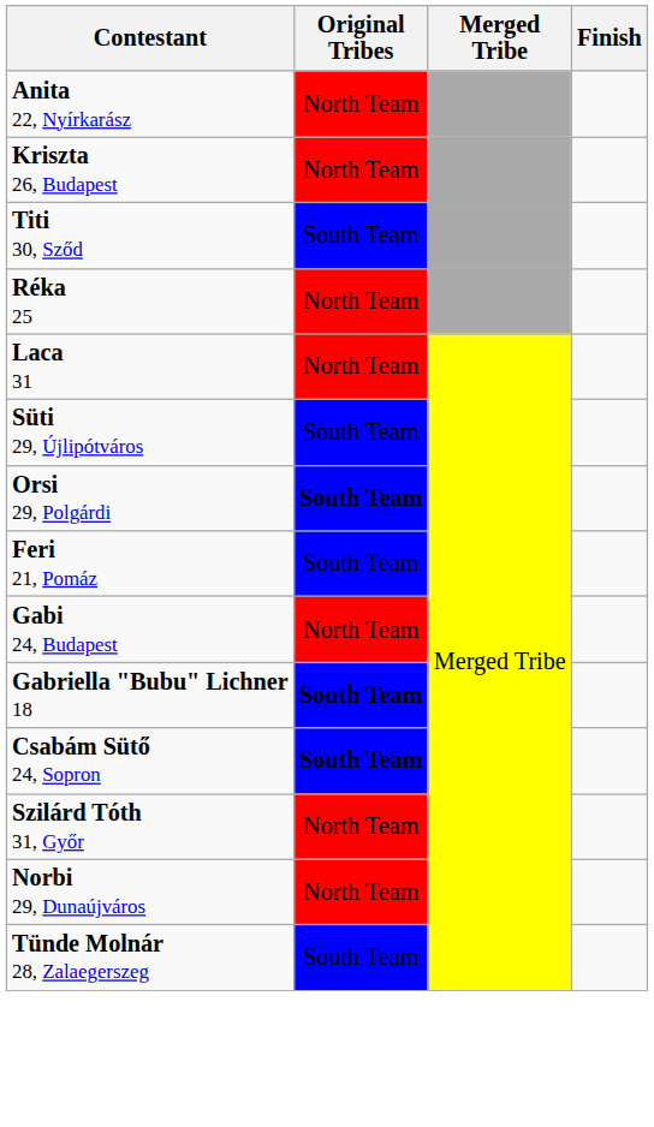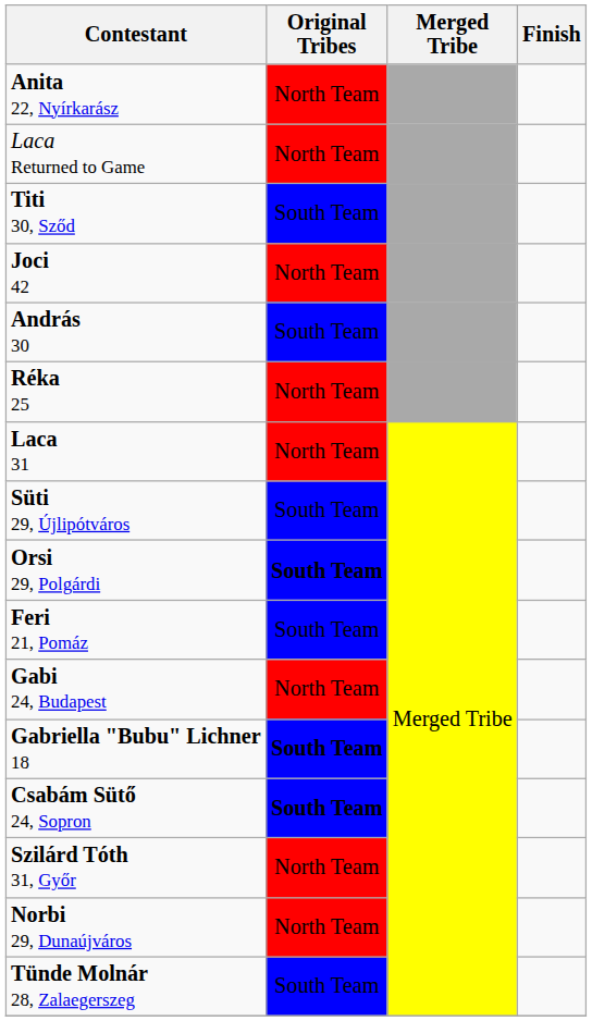+ row: Laca Returned to Game | North Team
- row: Kriszta 26, Budapest | North Team
+ row: Joci 42 | North Team
+ row: András 30 | South Team
